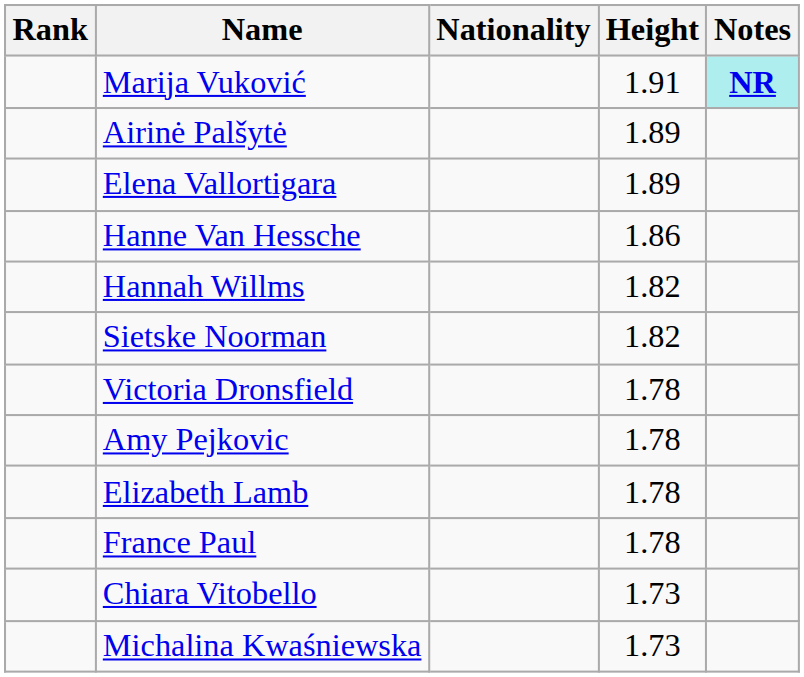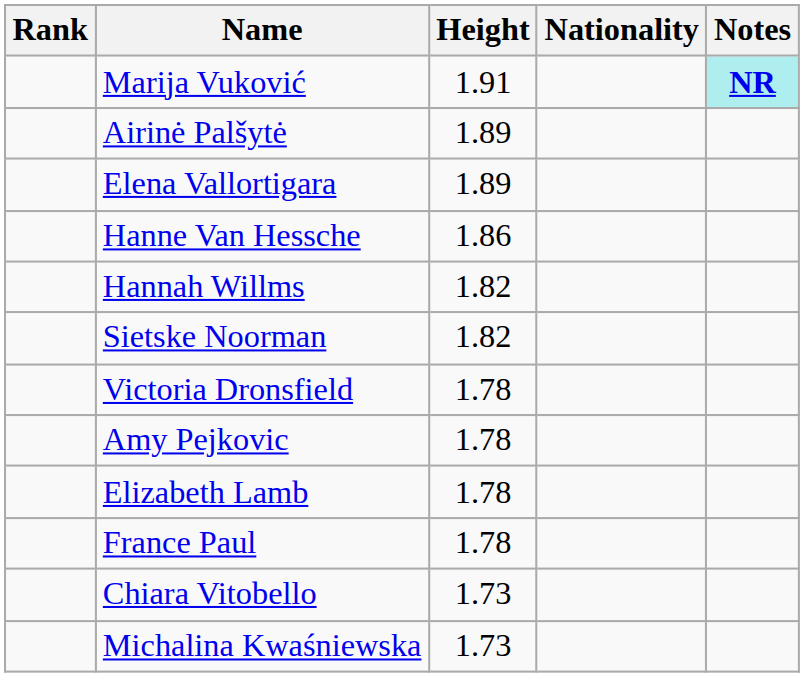columns swapped: Nationality <-> Height
